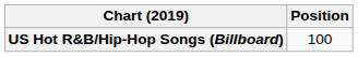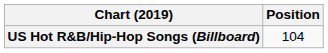US Hot R&B/Hip-Hop Songs (Billboard) | Position: 100 -> 104
